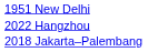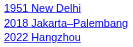rows swapped: 2018 Jakarta–Palembang <-> 2022 Hangzhou
